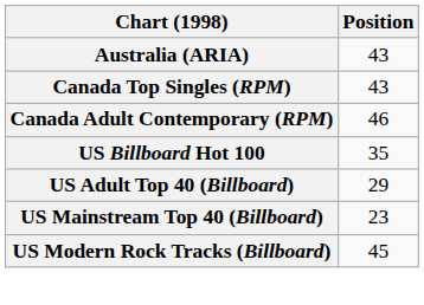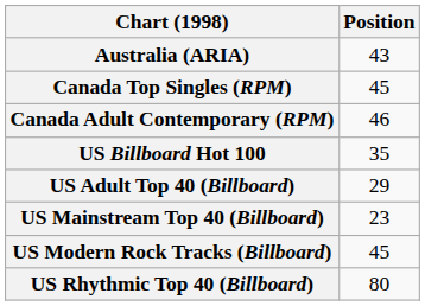Canada Top Singles (RPM) | Position: 43 -> 45
+ row: US Rhythmic Top 40 (Billboard) | 80
